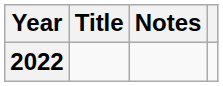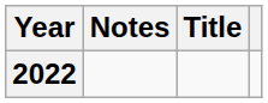columns swapped: Title <-> Notes
